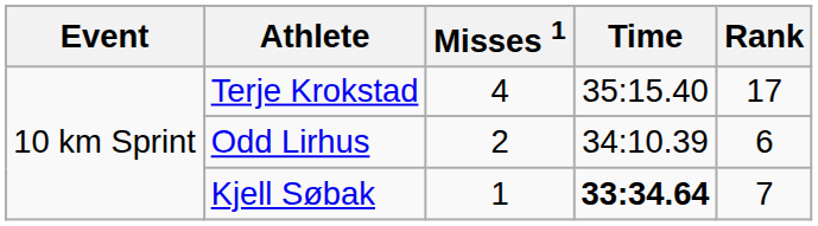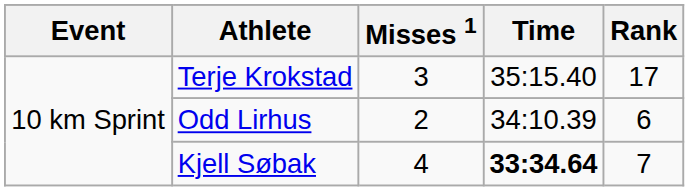Terje Krokstad | Misses 1: 4 -> 3
Kjell Søbak | Misses 1: 1 -> 4
